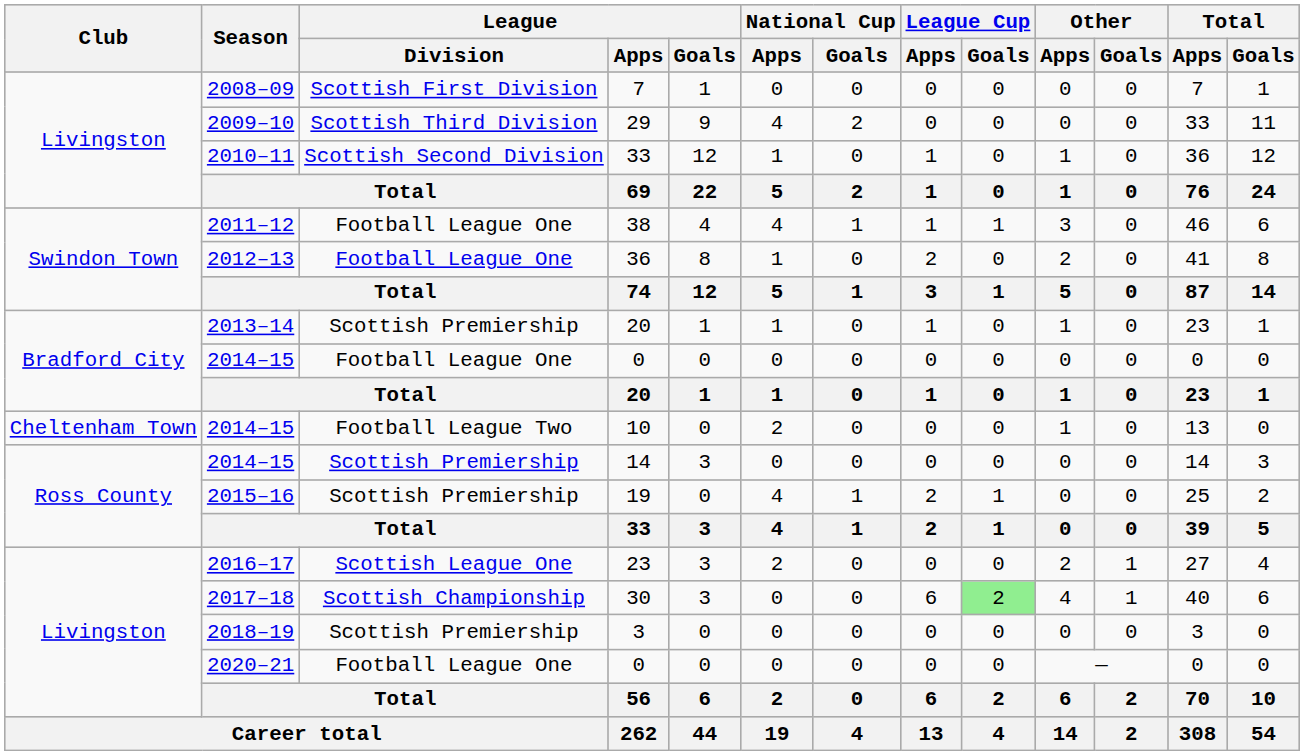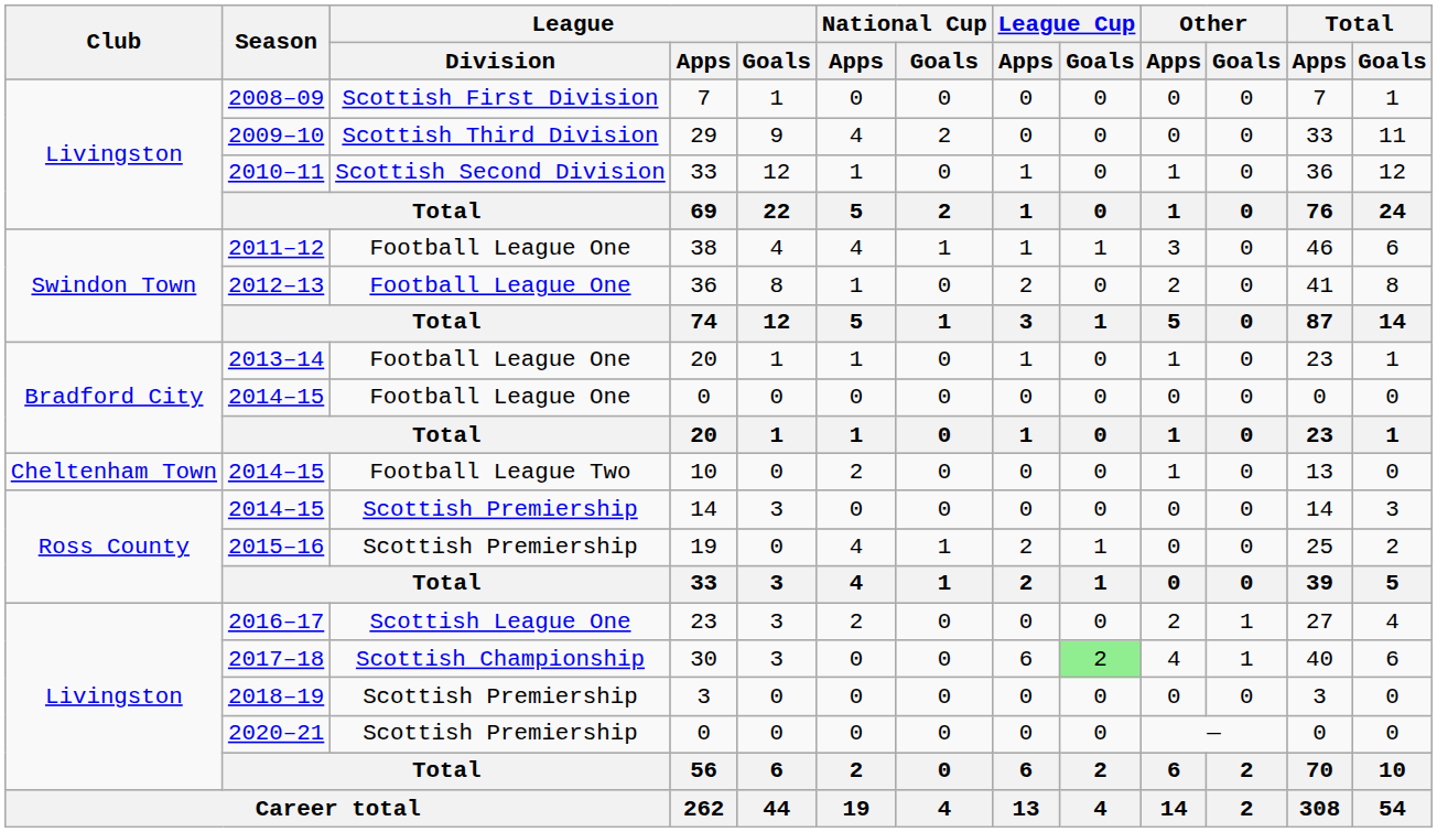2013–14 / 20 | League / Division: Scottish Premiership -> Football League One
2020–21 / 0 | League / Division: Football League One -> Scottish Premiership
